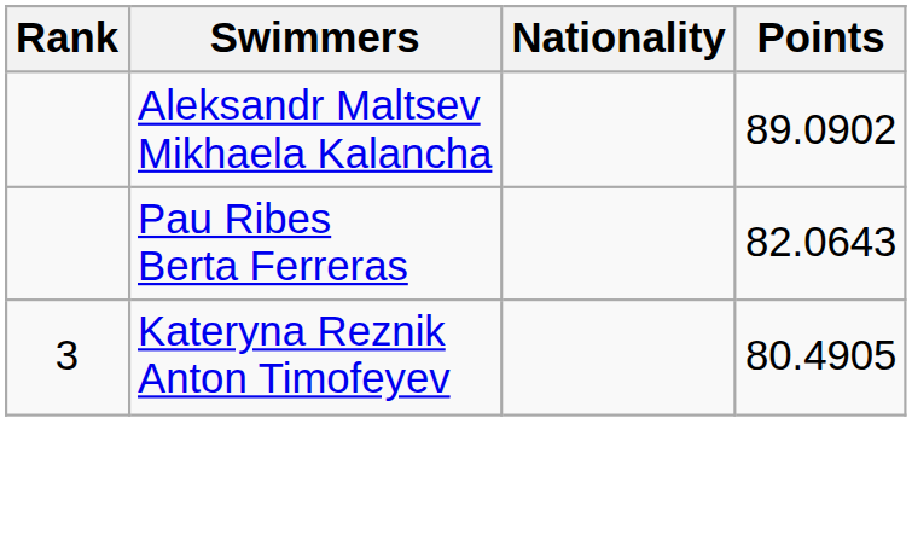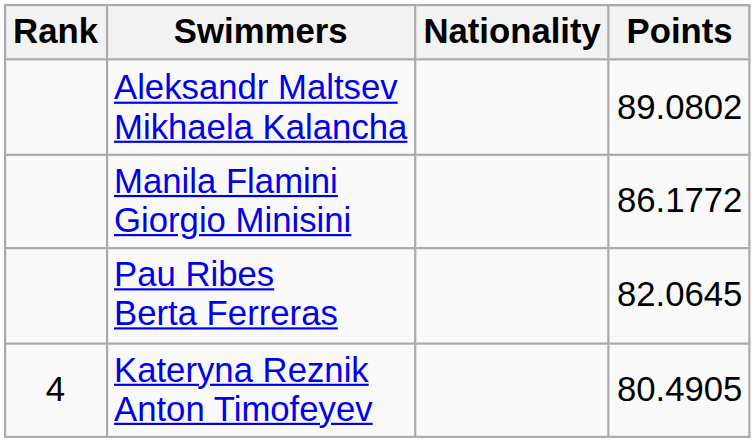Aleksandr Maltsev Mikhaela Kalancha | Points: 89.0902 -> 89.0802
+ row: Manila Flamini Giorgio Minisini | 86.1772
Pau Ribes Berta Ferreras | Points: 82.0643 -> 82.0645
Kateryna Reznik Anton Timofeyev | Rank: 3 -> 4
